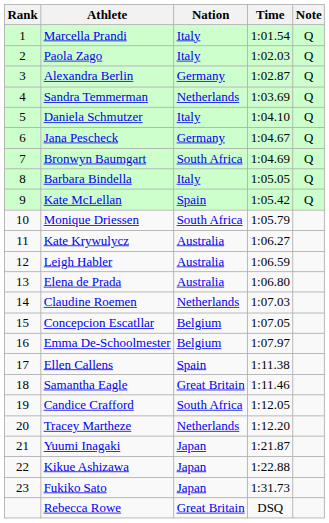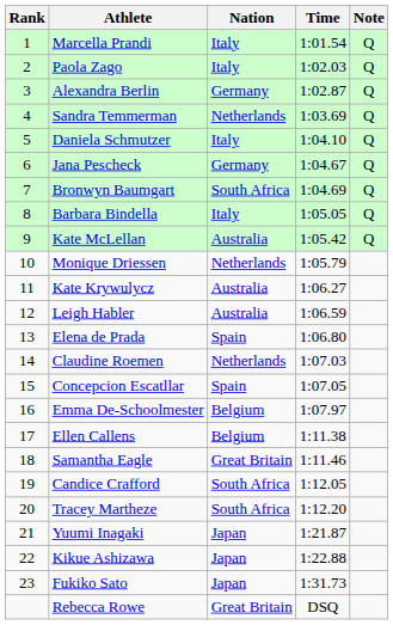Kate McLellan | Nation: Spain -> Australia
Monique Driessen | Nation: South Africa -> Netherlands
Elena de Prada | Nation: Australia -> Spain
Concepcion Escatllar | Nation: Belgium -> Spain
Ellen Callens | Nation: Spain -> Belgium
Tracey Martheze | Nation: Netherlands -> South Africa
